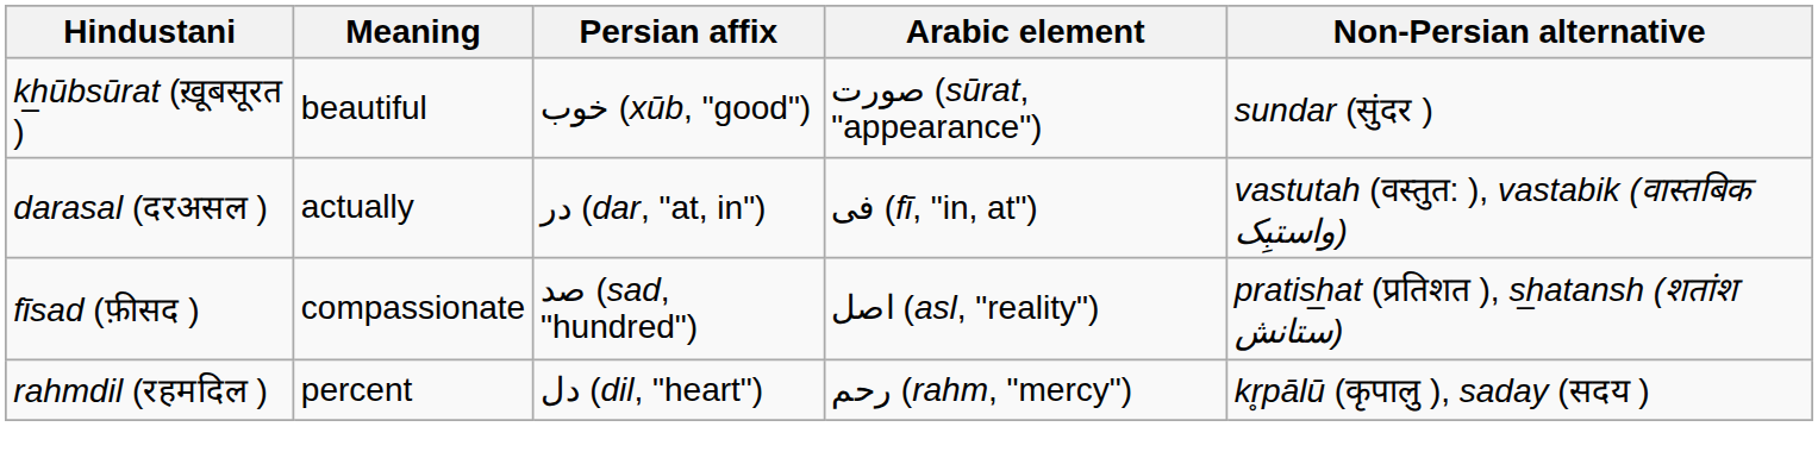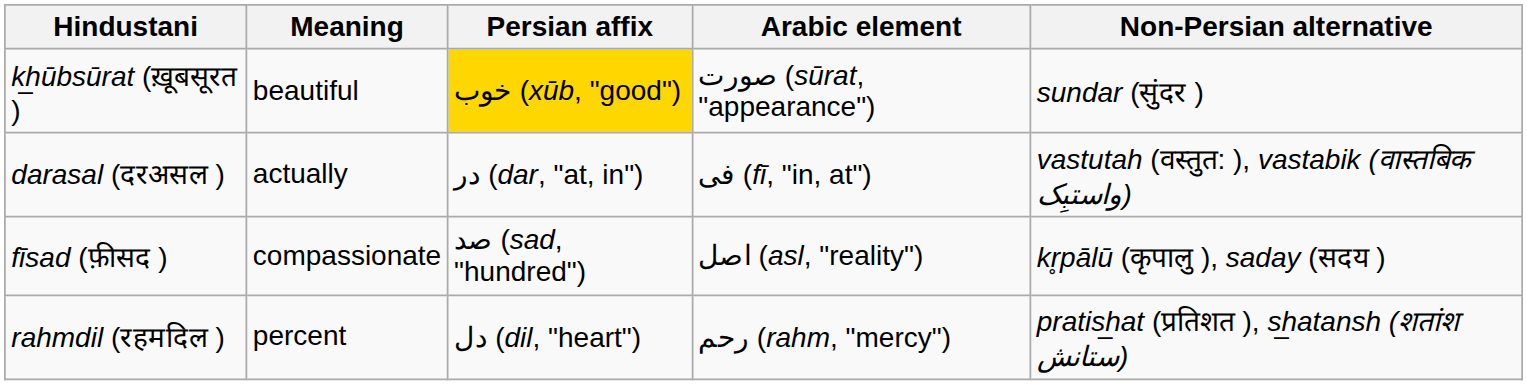k͟hūbsūrat (ख़ूबसूरत ) | Persian affix: no background -> gold background
fīsad (फ़ीसद ) | Non-Persian alternative: pratis͟hat (प्रतिशत ), s͟hatansh (शतांश ستانش) -> kr̥pālū (कृपालु ), saday (सदय )
rahmdil (रहमदिल ) | Non-Persian alternative: kr̥pālū (कृपालु ), saday (सदय ) -> pratis͟hat (प्रतिशत ), s͟hatansh (शतांश ستانش)
